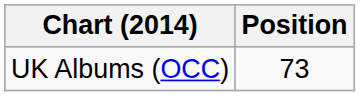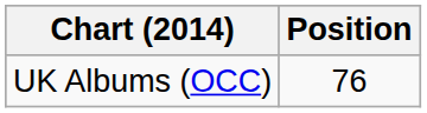UK Albums (OCC) | Position: 73 -> 76
